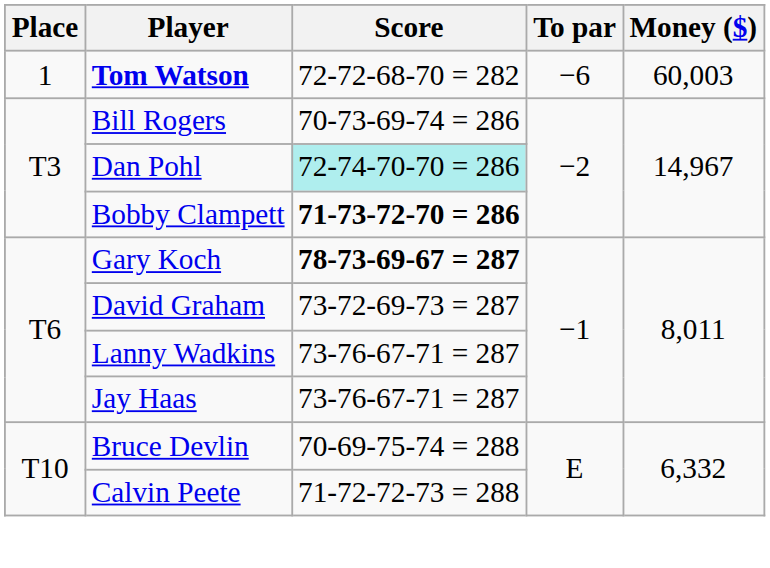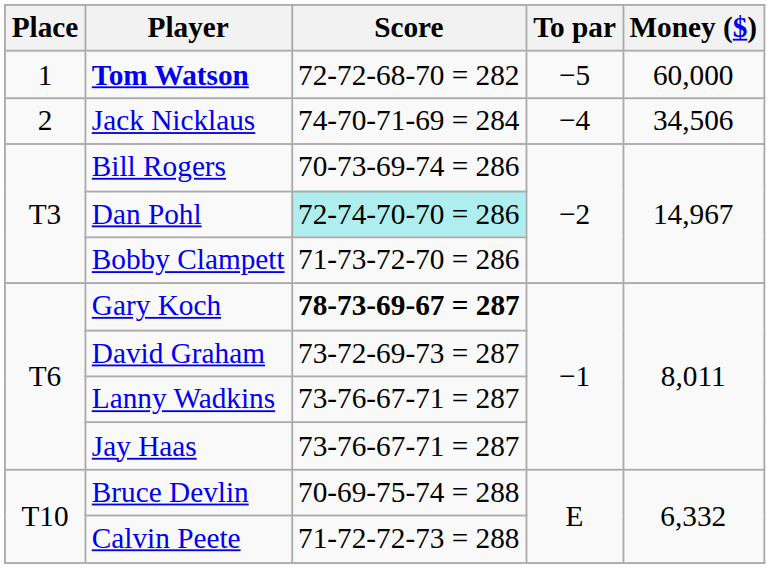Tom Watson | To par: −6 -> −5
Tom Watson | Money ($): 60,003 -> 60,000
+ row: 2 | Jack Nicklaus | 74-70-71-69 = 284 | −4 | 34,506
Bobby Clampett | Score: bold -> normal
